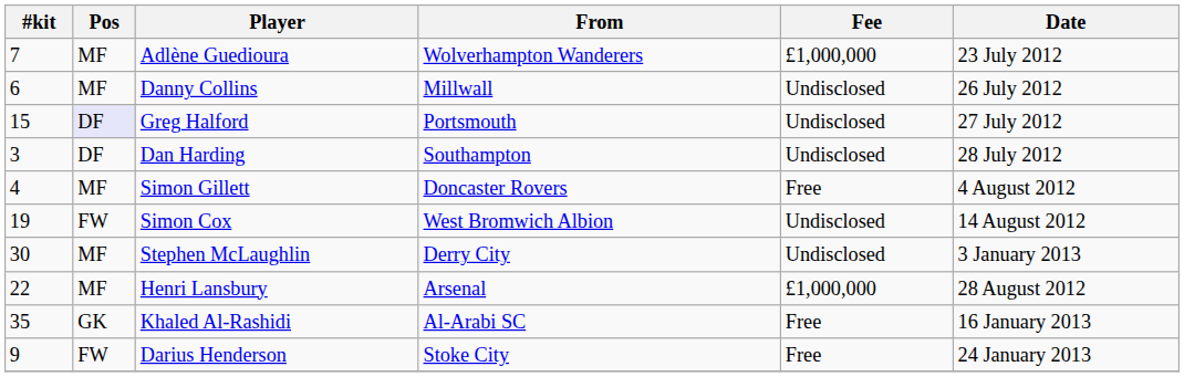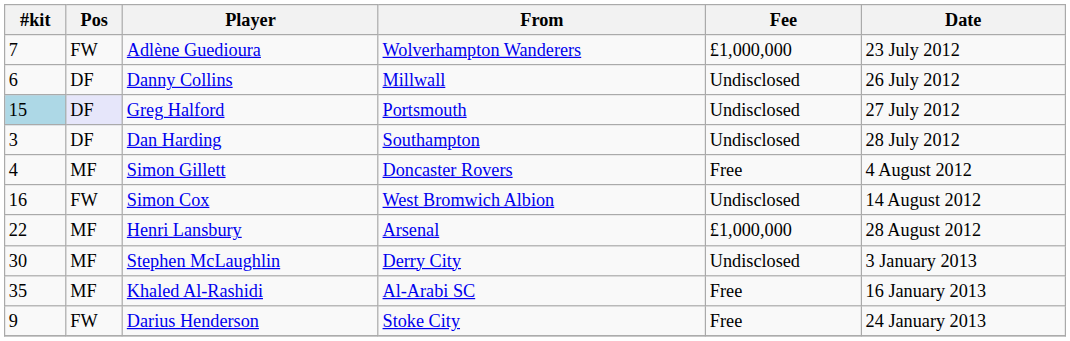Adlène Guedioura | Pos: MF -> FW
Danny Collins | Pos: MF -> DF
Greg Halford | #kit: no background -> lightblue background
Simon Cox | #kit: 19 -> 16
rows swapped: Henri Lansbury <-> Stephen McLaughlin
Khaled Al-Rashidi | Pos: GK -> MF
